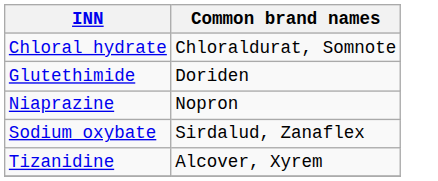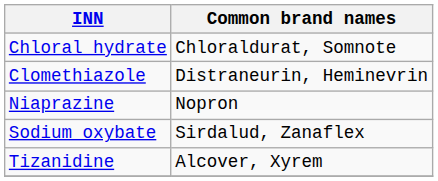+ row: Clomethiazole | Distraneurin, Heminevrin
- row: Glutethimide | Doriden
